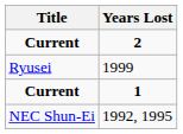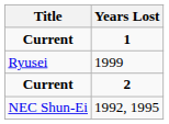rows swapped: 1 <-> 2
